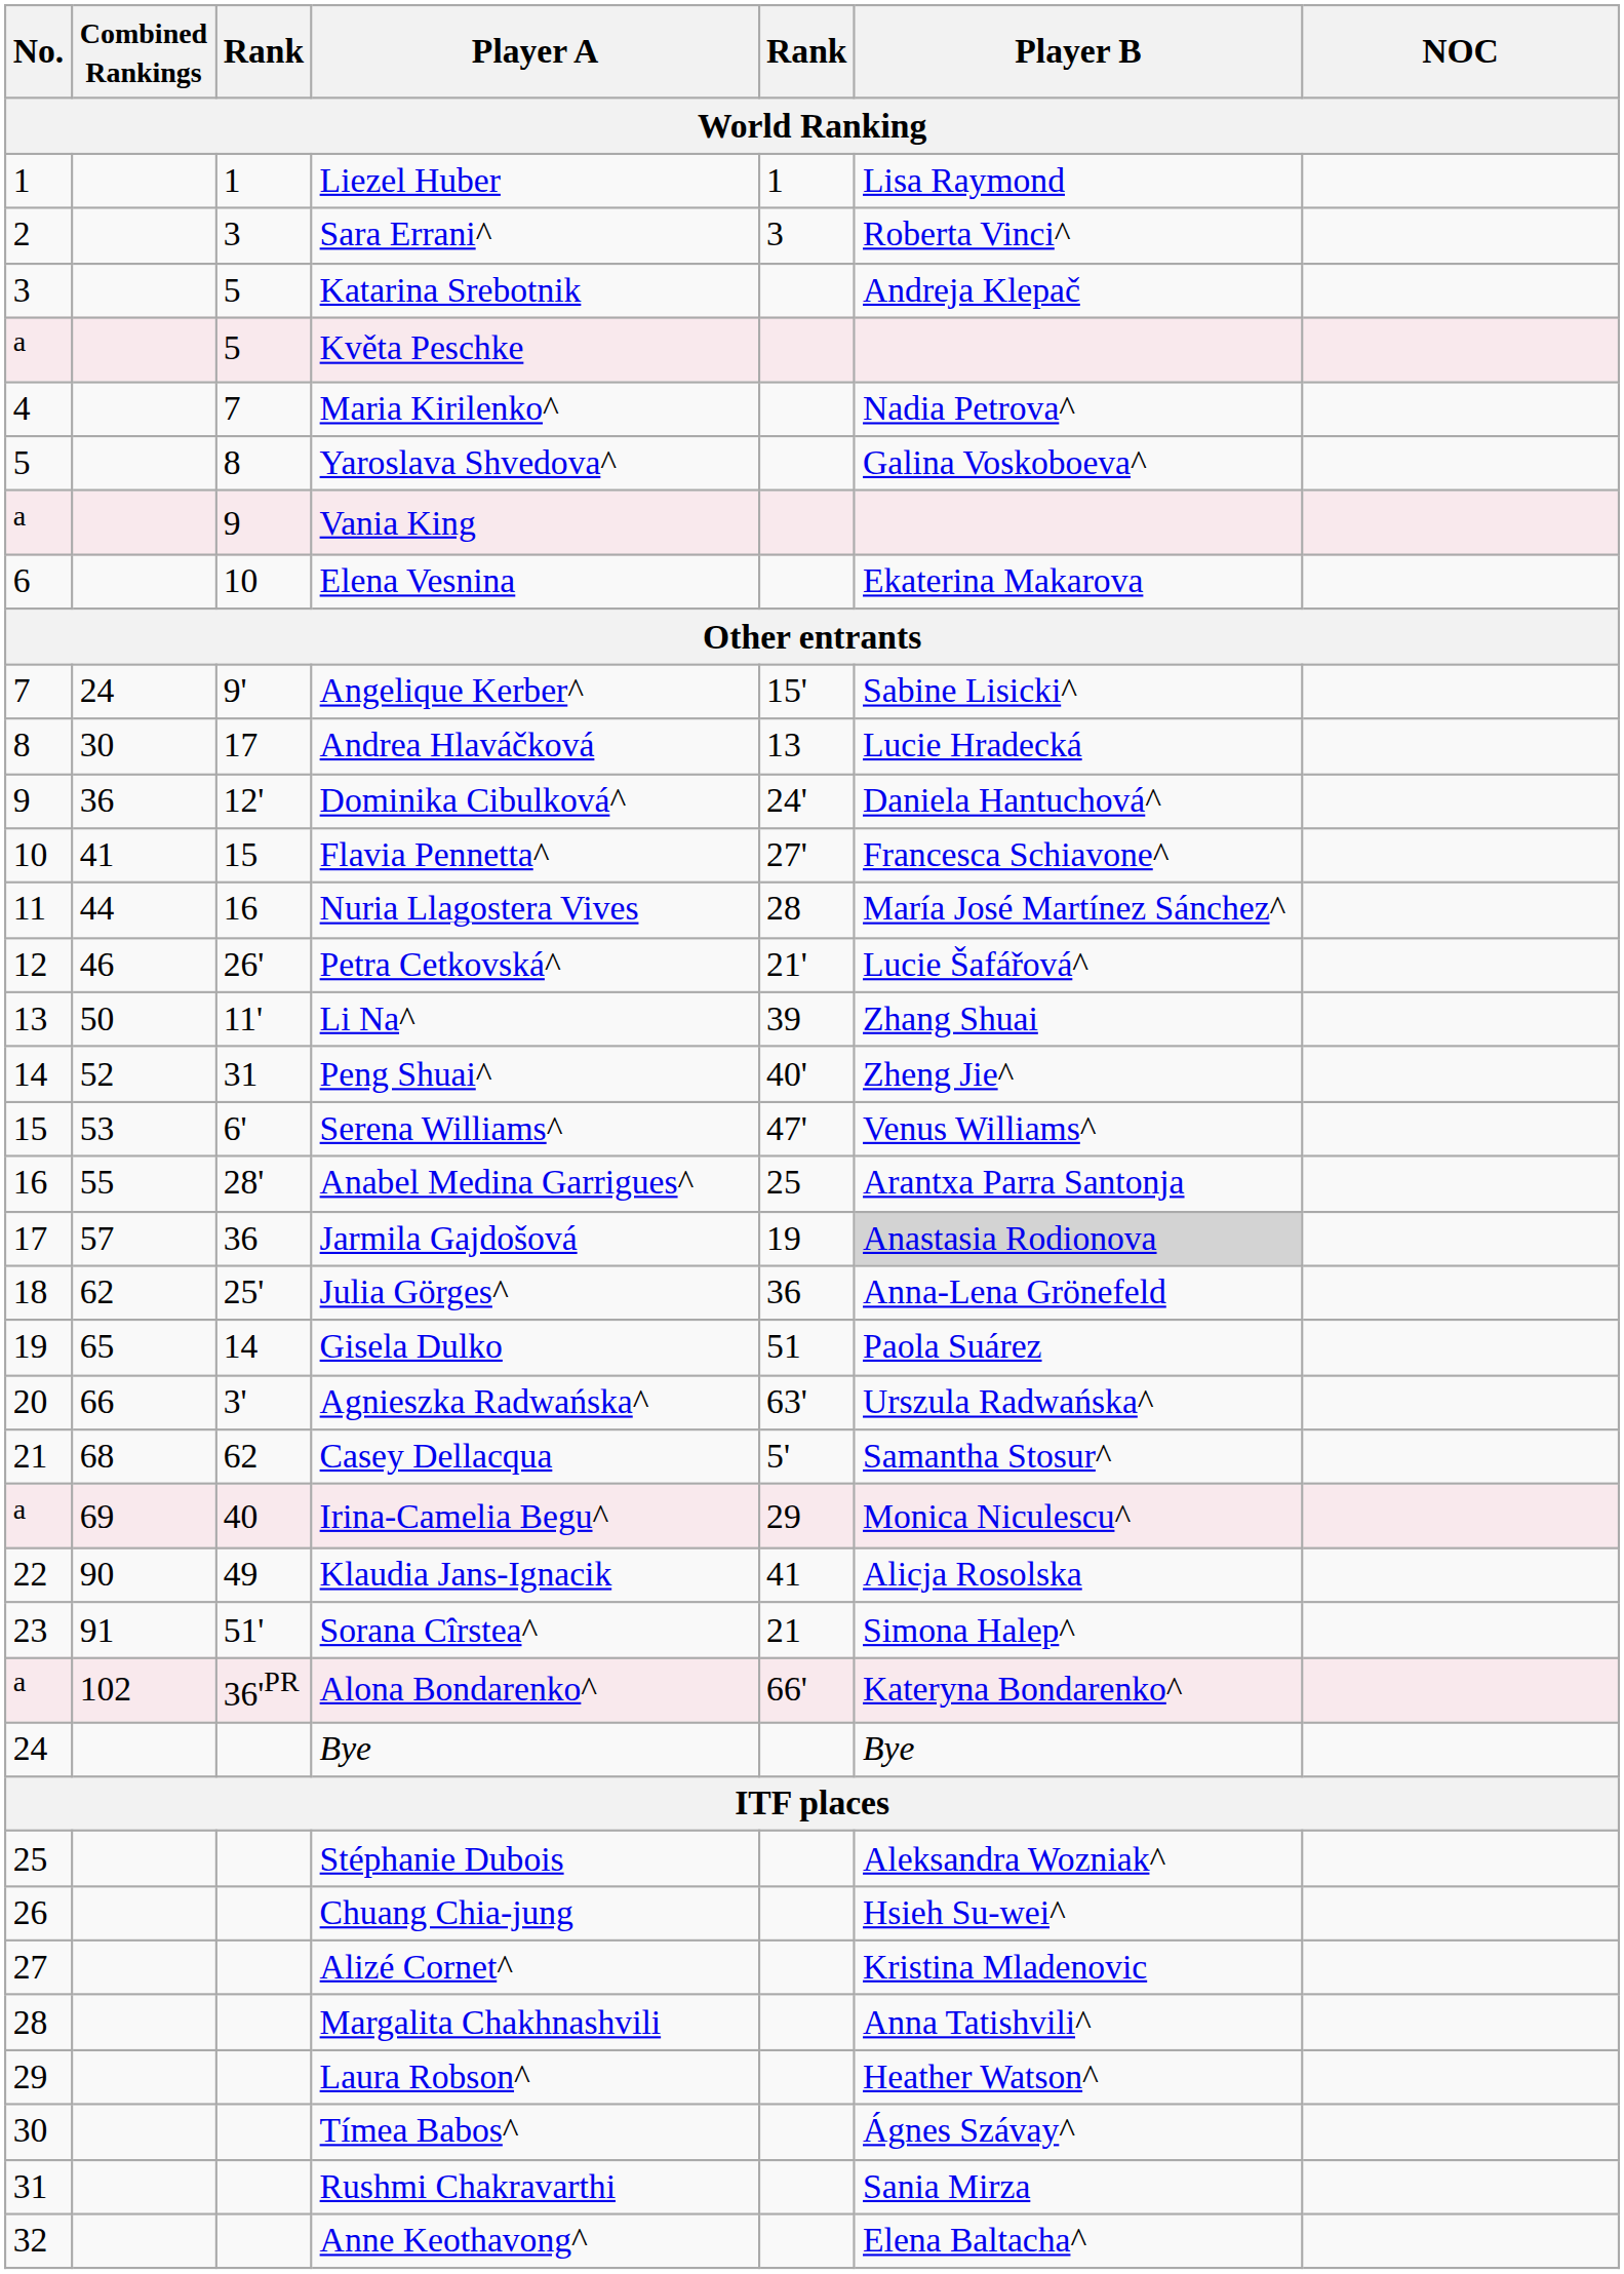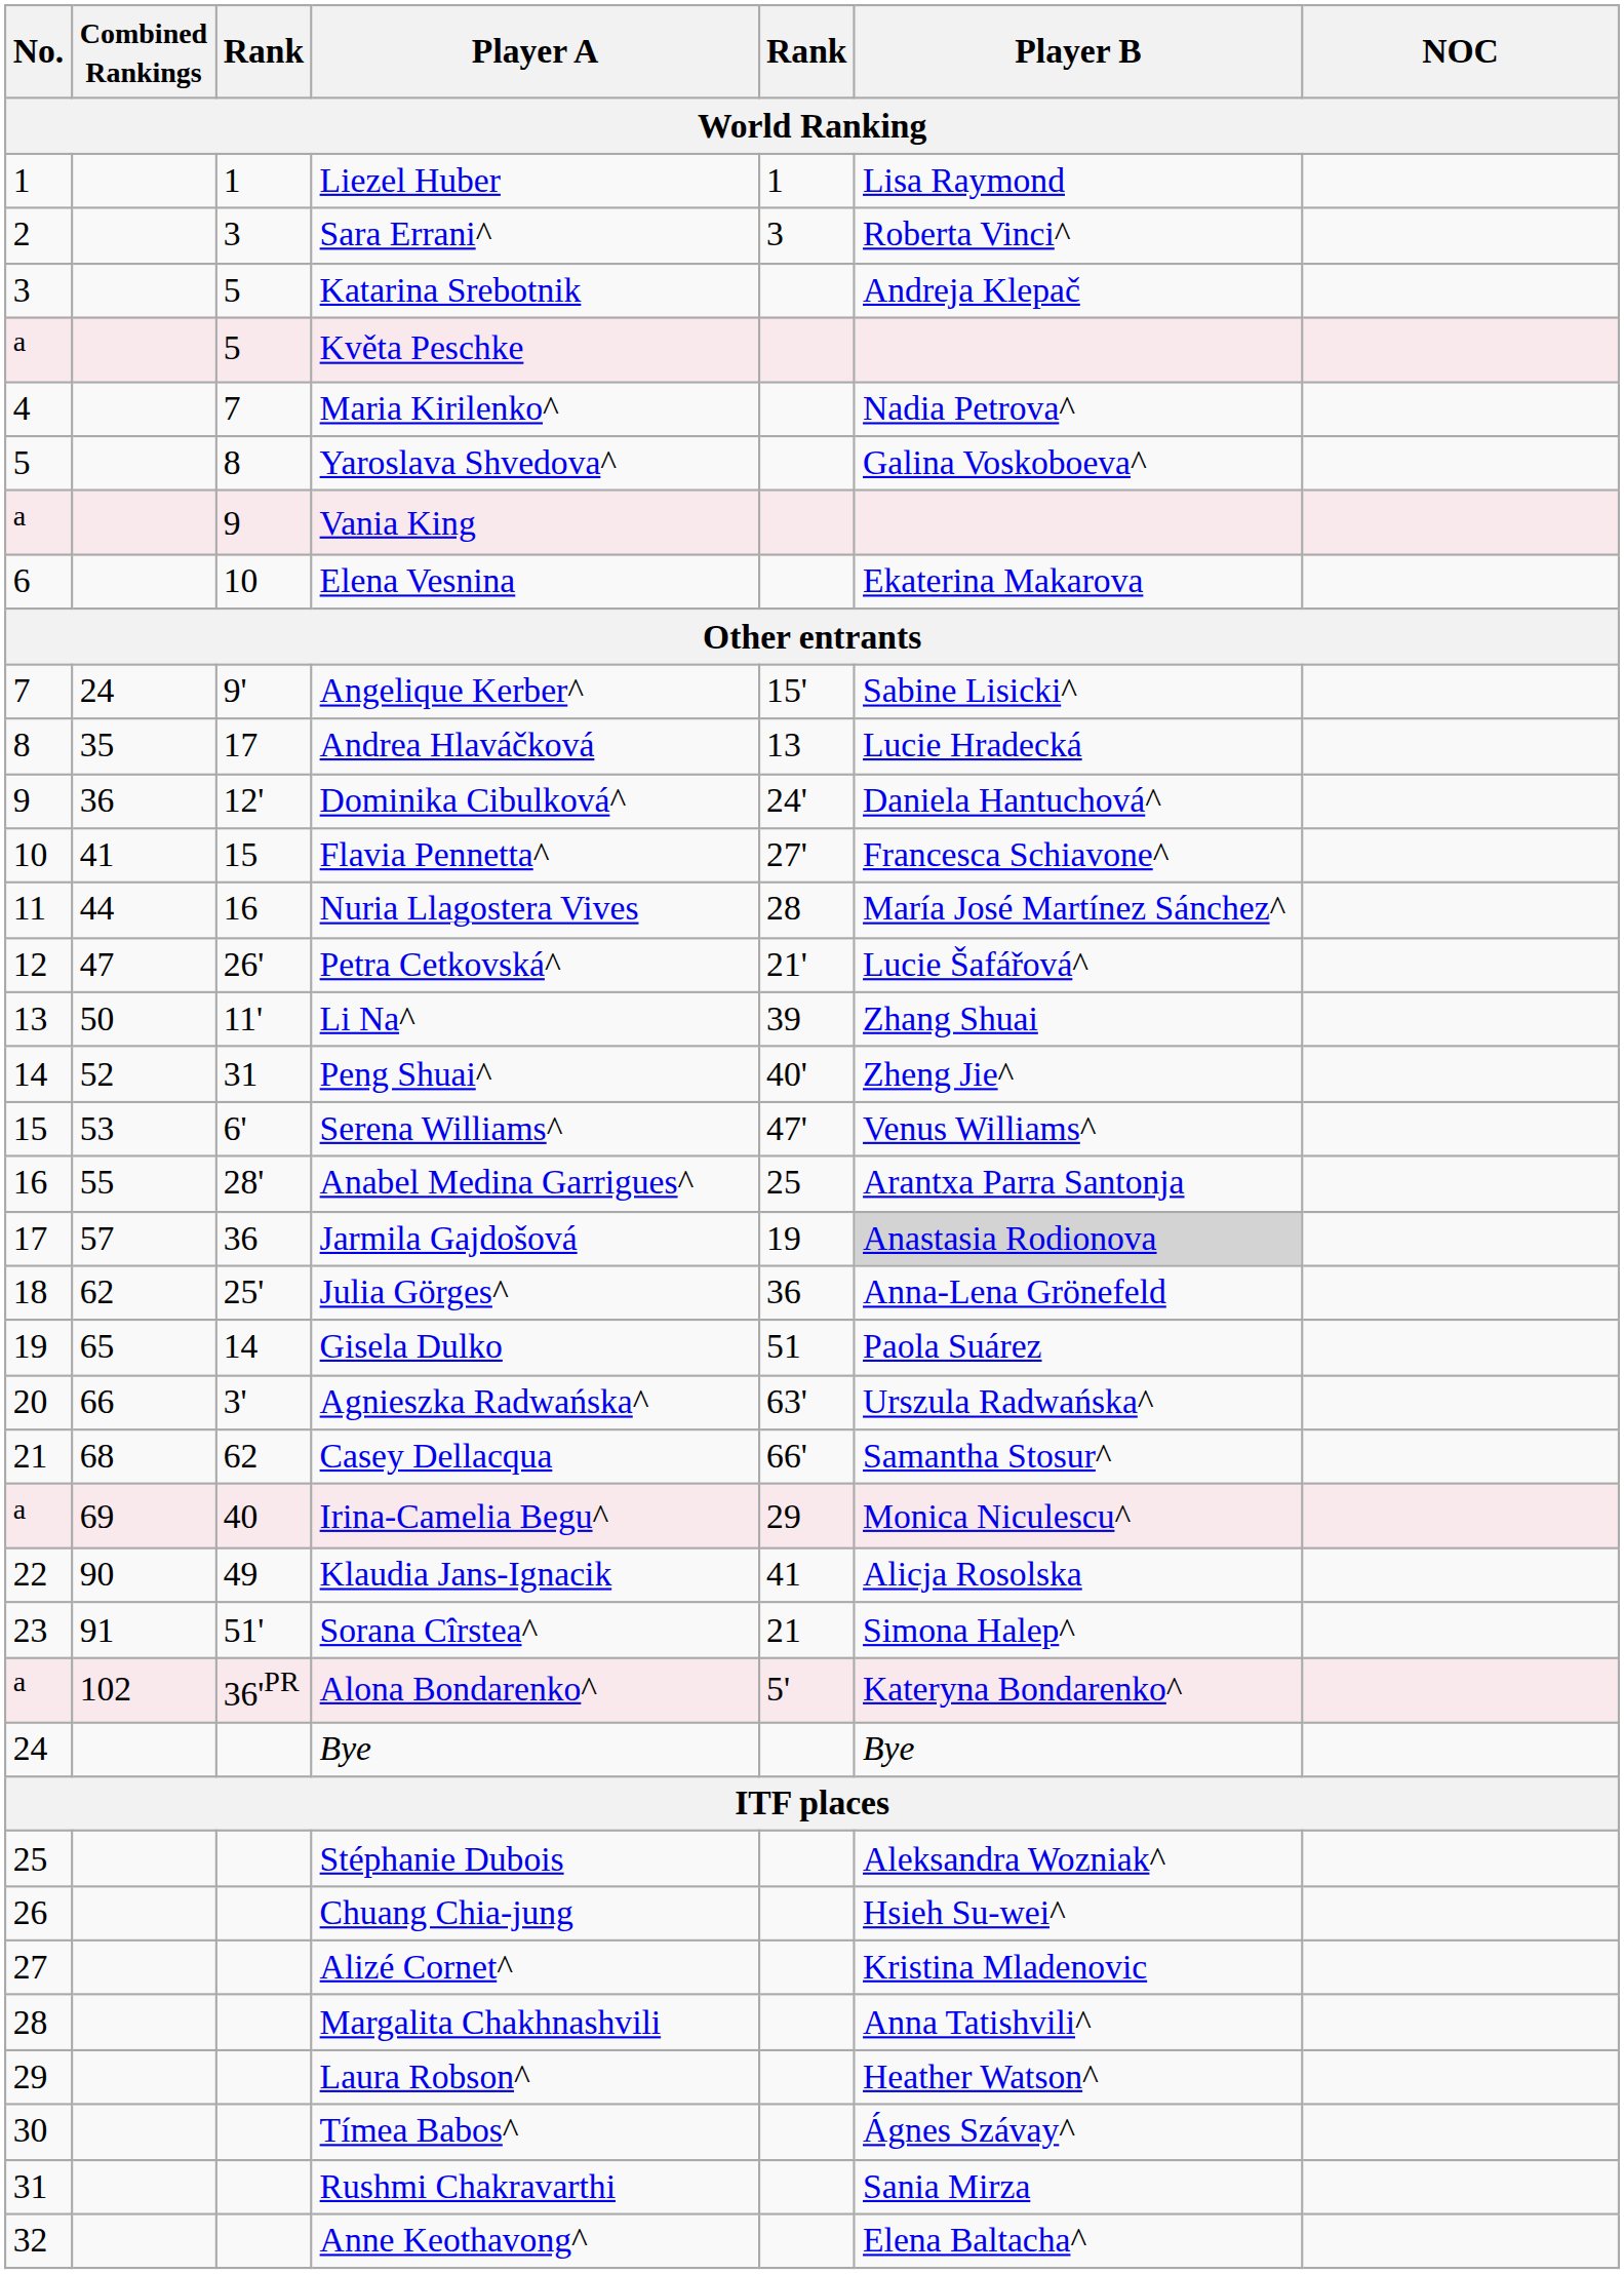Andrea Hlaváčková | Combined Rankings: 30 -> 35
Petra Cetkovská^ | Combined Rankings: 46 -> 47
Casey Dellacqua | column 5: 5' -> 66'
Alona Bondarenko^ | column 5: 66' -> 5'
